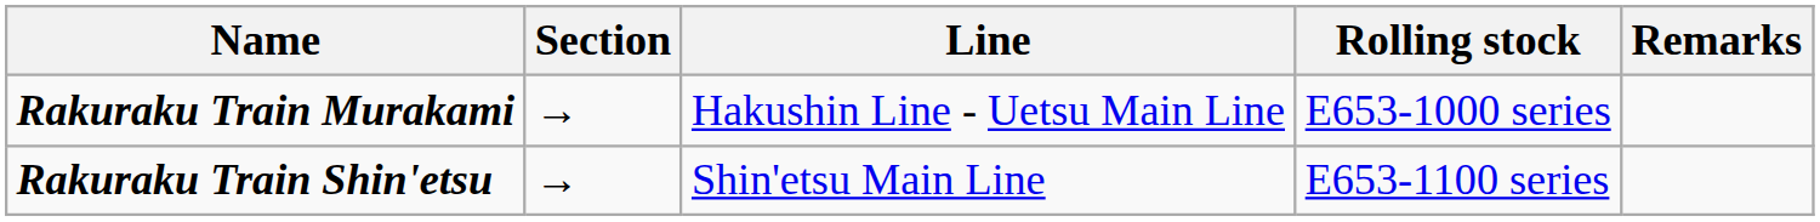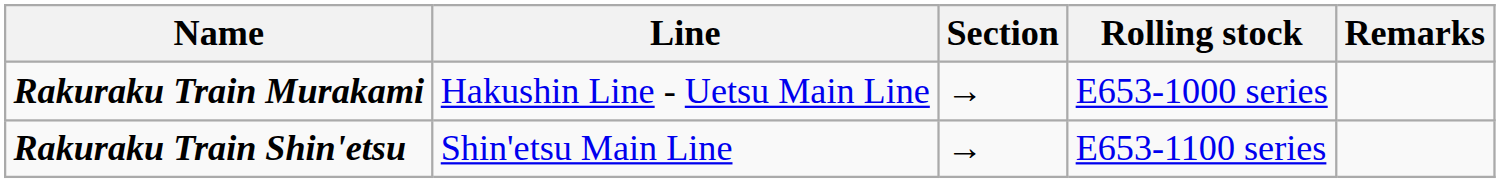columns swapped: Line <-> Section
